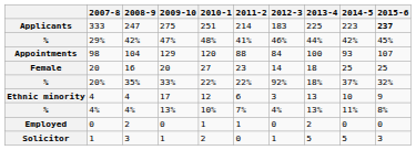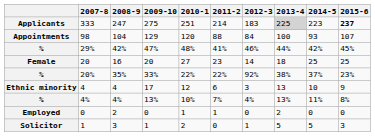333 | 2013-4: no background -> lightgrey background
rows swapped: 98 <-> 29%
20% | 2013-4: 18% -> 38%
20% | 2015-6: 32% -> 23%
